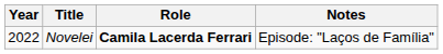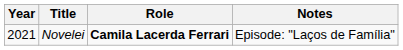Novelei | Year: 2022 -> 2021
